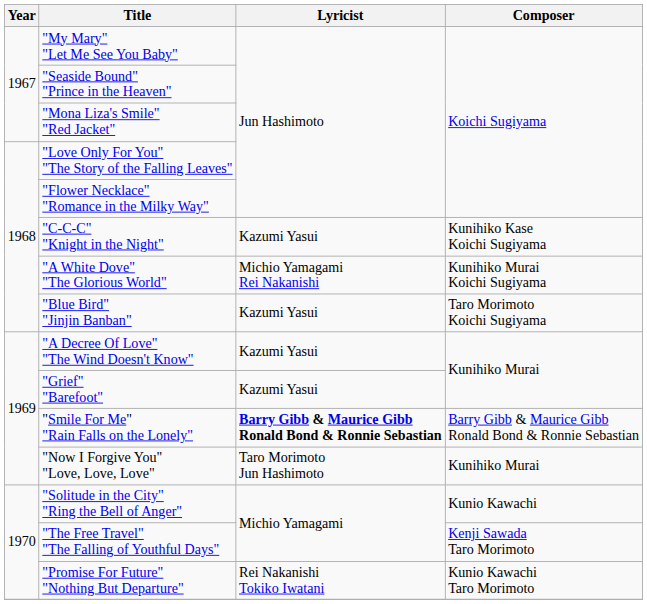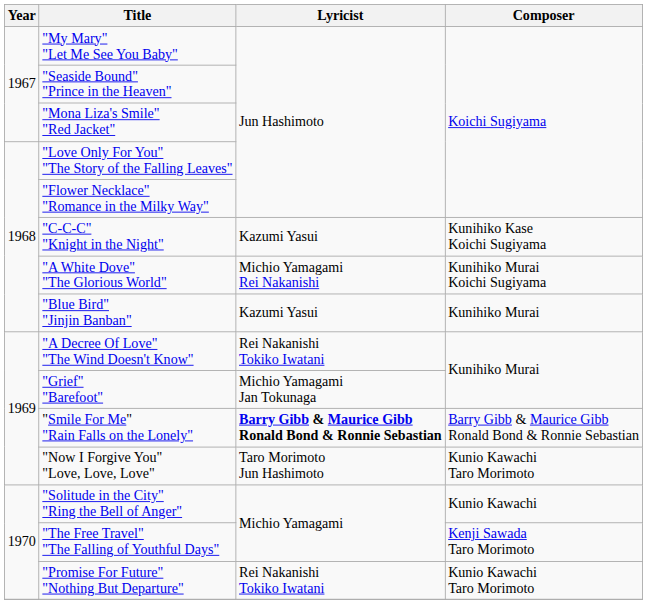"Blue Bird" "Jinjin Banban" | Composer: Taro Morimoto Koichi Sugiyama -> Kunihiko Murai
"A Decree Of Love" "The Wind Doesn't Know" | Lyricist: Kazumi Yasui -> Rei Nakanishi Tokiko Iwatani
"Grief" "Barefoot" | Lyricist: Kazumi Yasui -> Michio Yamagami Jan Tokunaga
"Now I Forgive You" "Love, Love, Love" | Composer: Kunihiko Murai -> Kunio Kawachi Taro Morimoto
